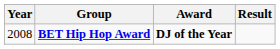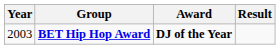BET Hip Hop Award | Year: 2008 -> 2003
